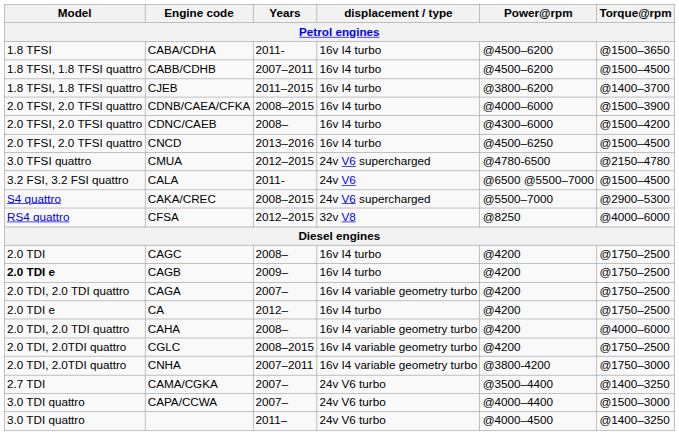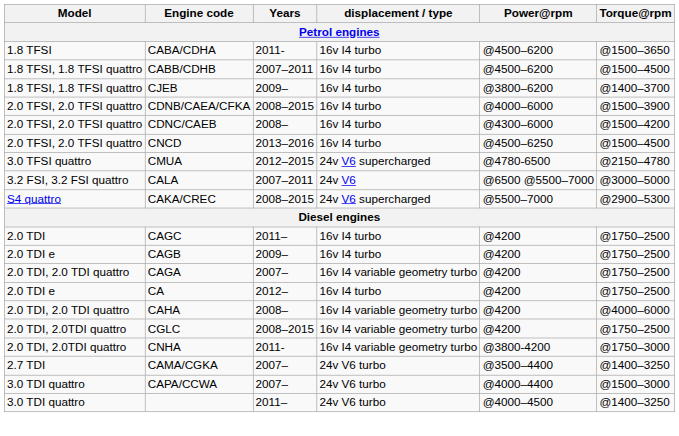CJEB | Years: 2011–2015 -> 2009–
CALA | Years: 2011- -> 2007–2011
CALA | Torque@rpm: @1500–4500 -> @3000–5000
- row: RS4 quattro | CFSA | 2012–2015 | 32v V8 | @8250 | @4000–6000
CAGC | Years: 2008– -> 2011–
CAGB | Model: bold -> normal
CNHA | Years: 2007–2011 -> 2011-
